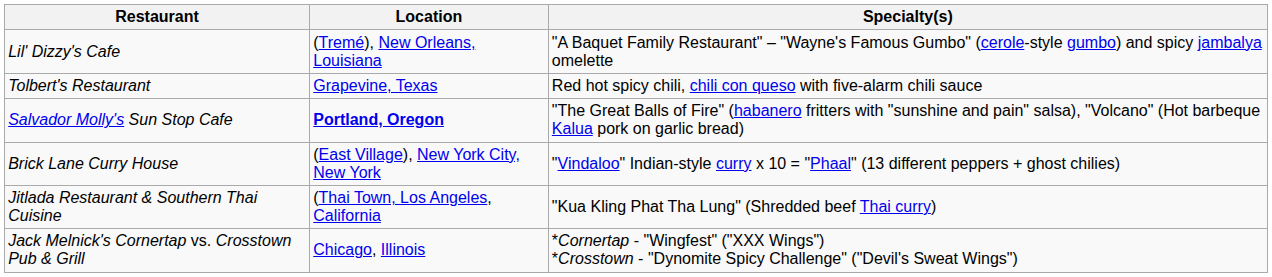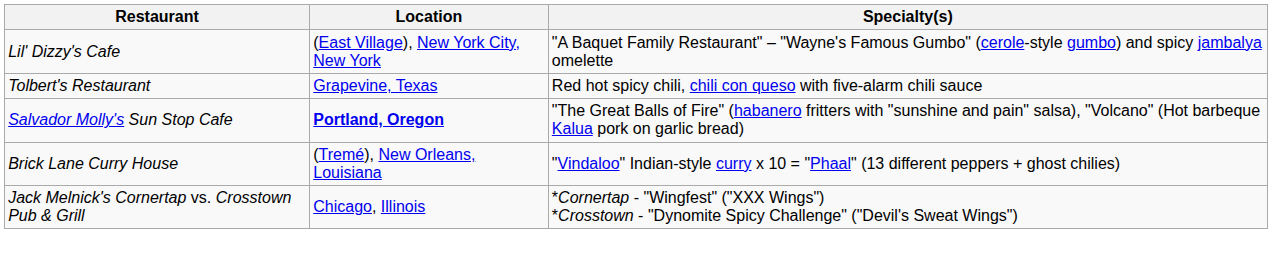Lil' Dizzy's Cafe | Location: (Tremé), New Orleans, Louisiana -> (East Village), New York City, New York
Brick Lane Curry House | Location: (East Village), New York City, New York -> (Tremé), New Orleans, Louisiana
- row: Jitlada Restaurant & Southern Thai Cuisine | (Thai Town, Los Angeles, California | "Kua Kling Phat Tha Lung" (Shredded beef Thai curry)
